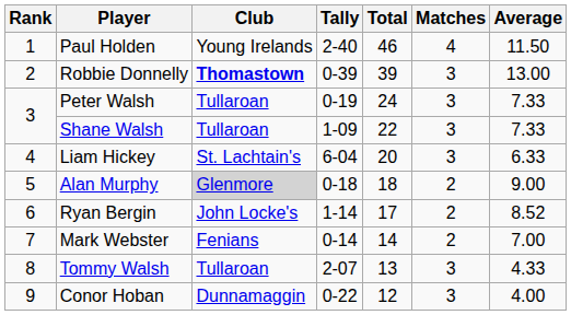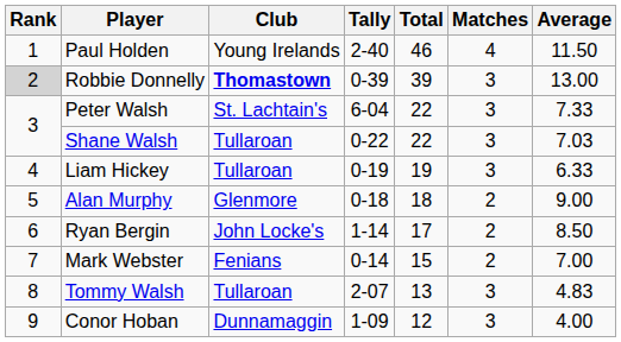Robbie Donnelly | Rank: no background -> lightgrey background
Peter Walsh | Club: Tullaroan -> St. Lachtain's
Peter Walsh | Tally: 0-19 -> 6-04
Peter Walsh | Total: 24 -> 22
Shane Walsh | Tally: 1-09 -> 0-22
Shane Walsh | Average: 7.33 -> 7.03
Liam Hickey | Club: St. Lachtain's -> Tullaroan
Liam Hickey | Tally: 6-04 -> 0-19
Liam Hickey | Total: 20 -> 19
Alan Murphy | Club: lightgrey background -> no background
Ryan Bergin | Average: 8.52 -> 8.50
Mark Webster | Total: 14 -> 15
Tommy Walsh | Average: 4.33 -> 4.83
Conor Hoban | Tally: 0-22 -> 1-09
